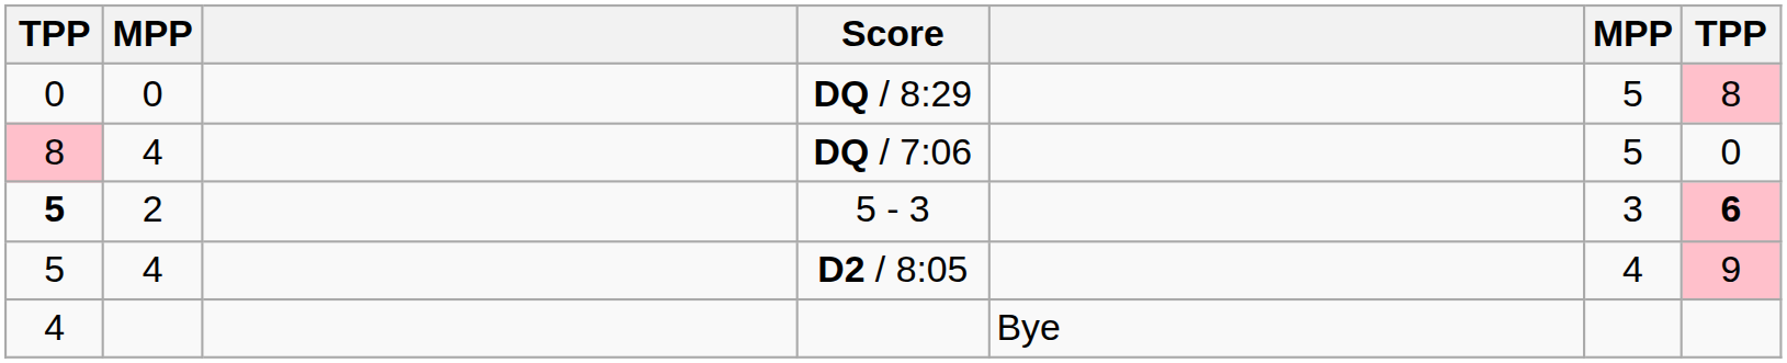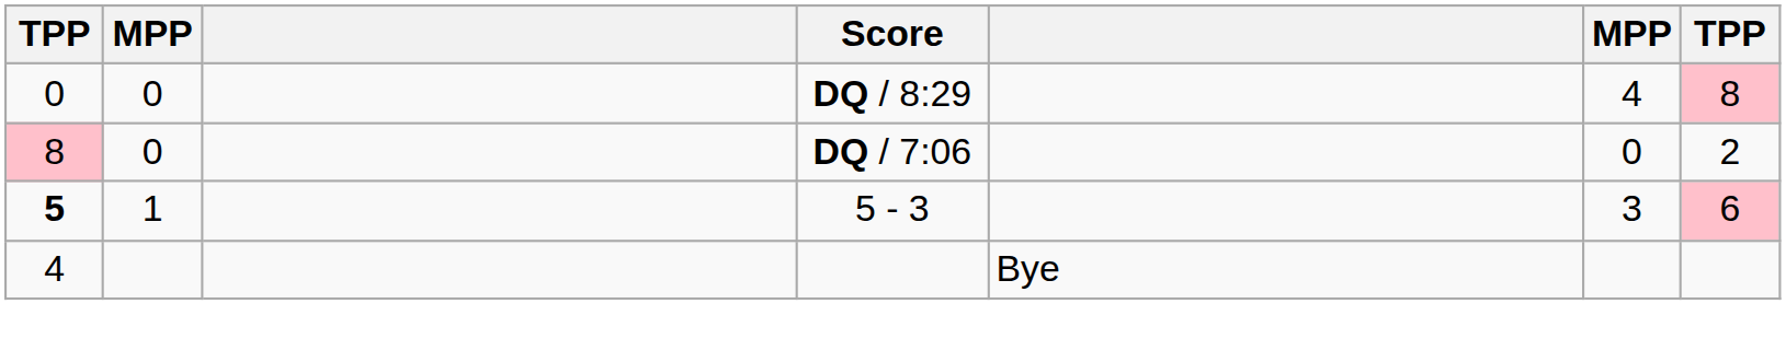DQ / 8:29 | column 6: 5 -> 4
DQ / 7:06 | column 2: 4 -> 0
DQ / 7:06 | column 6: 5 -> 0
DQ / 7:06 | column 7: 0 -> 2
5 - 3 | column 2: 2 -> 1
5 - 3 | column 7: bold -> normal
- row: 5 | 4 | D2 / 8:05 | 4 | 9
